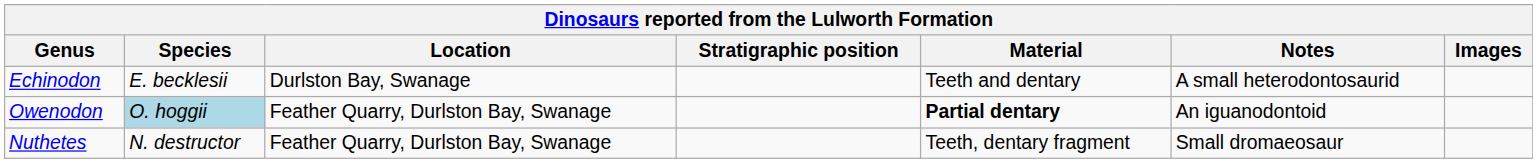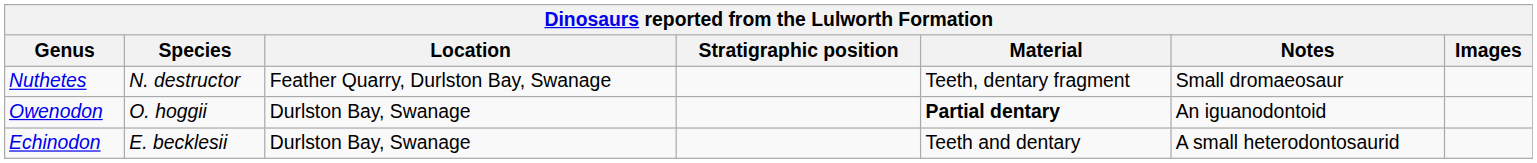rows swapped: Echinodon <-> Nuthetes
Owenodon | Species: lightblue background -> no background
Owenodon | Location: Feather Quarry, Durlston Bay, Swanage -> Durlston Bay, Swanage
